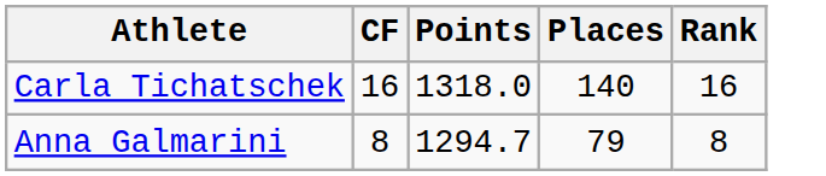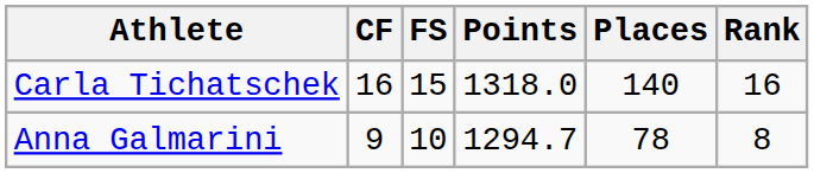+ column: FS | 15 | 10
Anna Galmarini | CF: 8 -> 9
Anna Galmarini | Places: 79 -> 78
